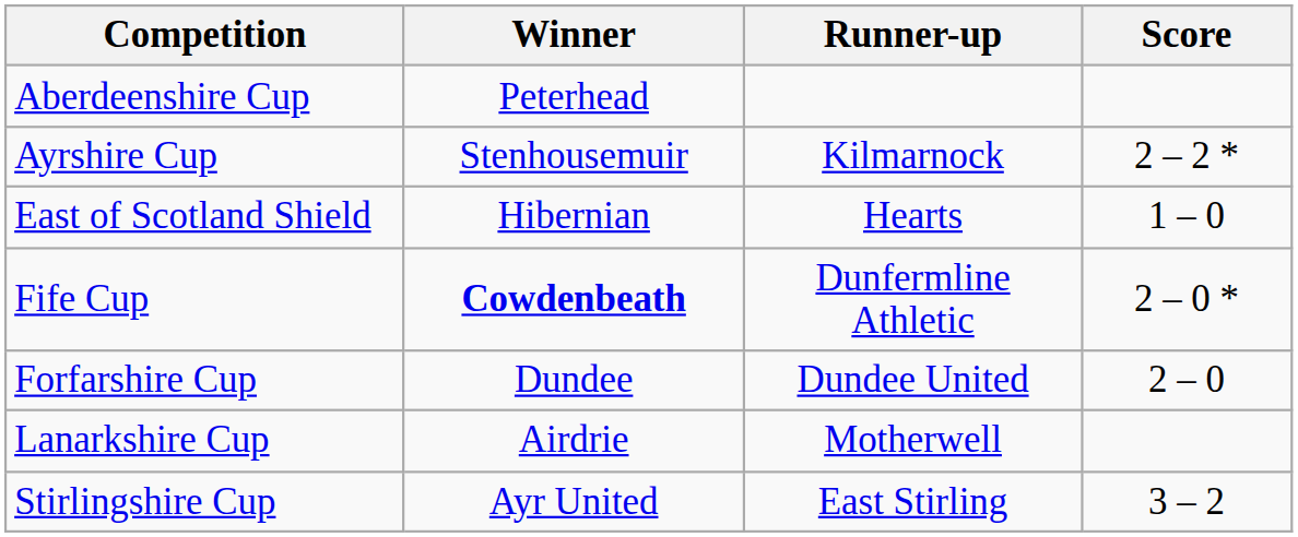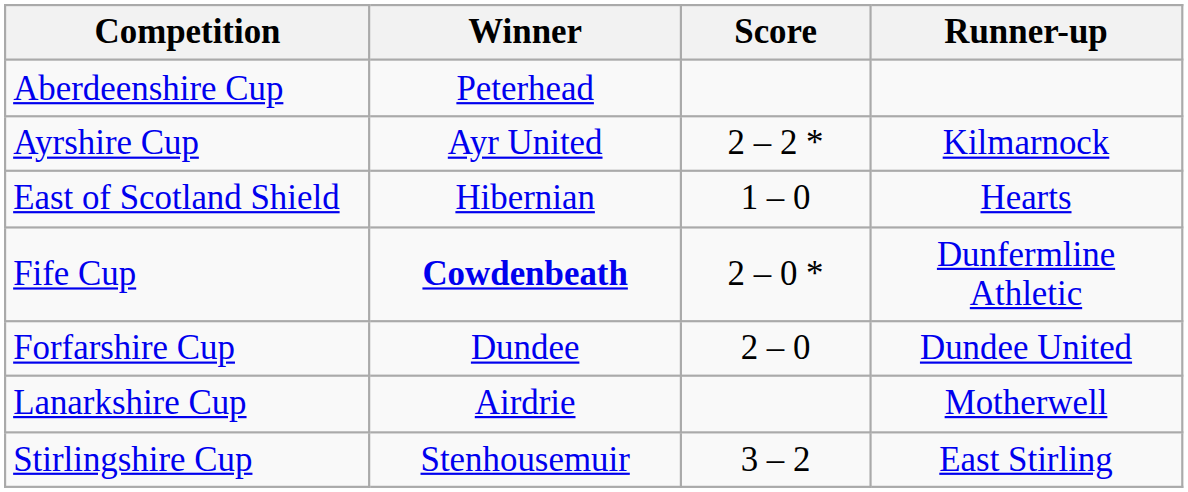columns swapped: Score <-> Runner-up
Ayrshire Cup | Winner: Stenhousemuir -> Ayr United
Stirlingshire Cup | Winner: Ayr United -> Stenhousemuir
